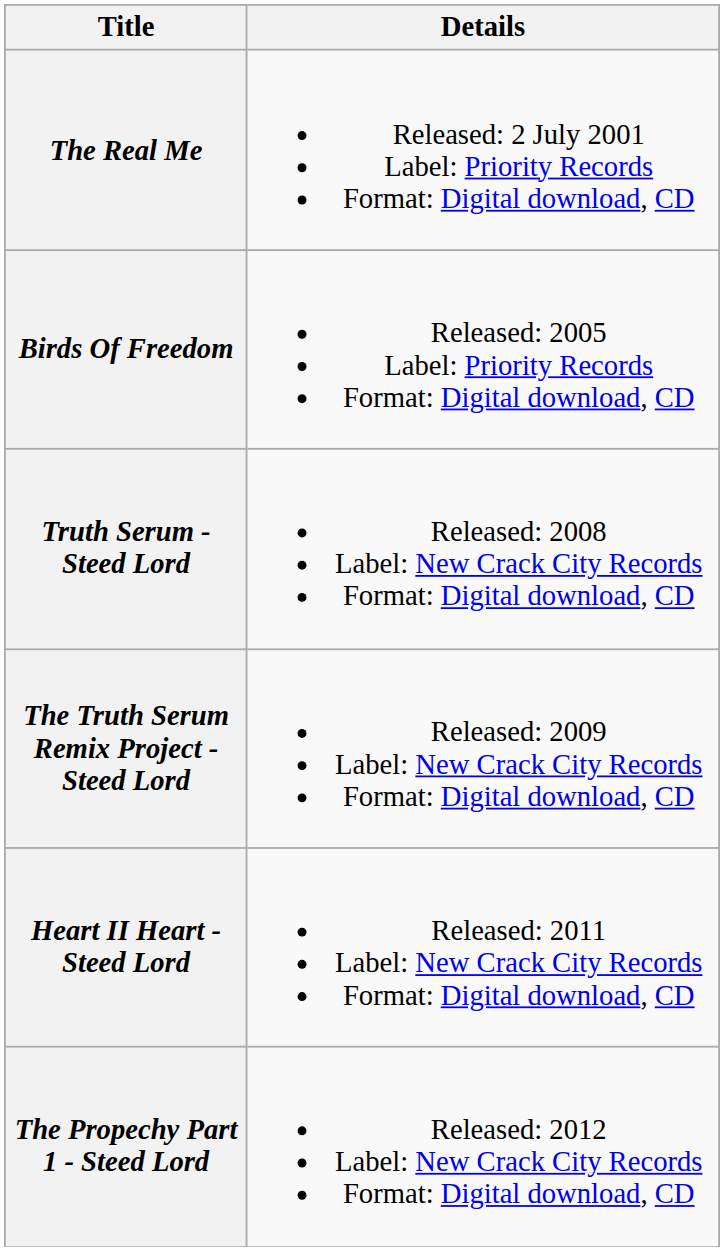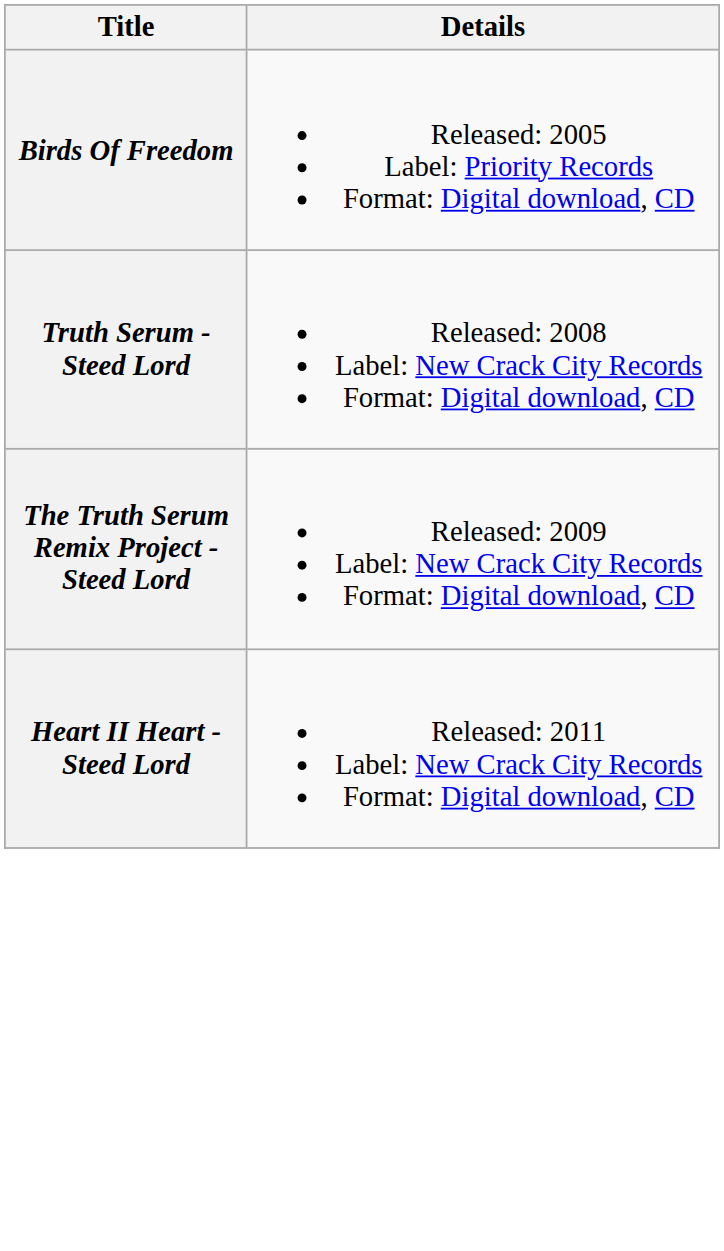- row: The Real Me | Released: 2 July 2001 Label: Priority Records Format: Digital download, CD
- row: The Propechy Part 1 - Steed Lord | Released: 2012 Label: New Crack City Records Format: Digital download, CD
